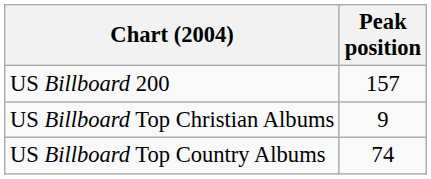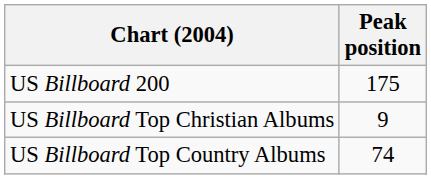US Billboard 200 | Peak position: 157 -> 175
